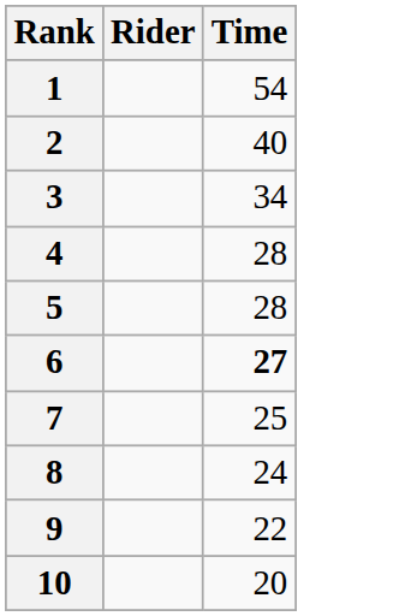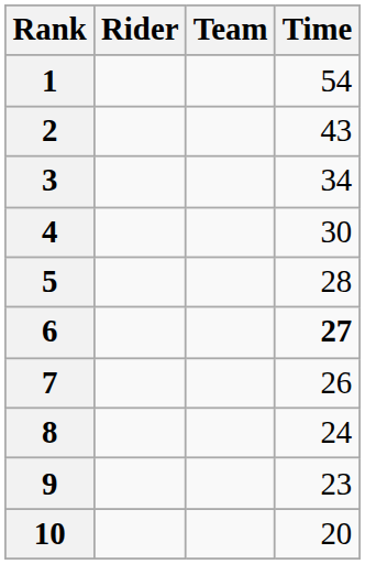+ column: Team
2 | Time: 40 -> 43
4 | Time: 28 -> 30
7 | Time: 25 -> 26
9 | Time: 22 -> 23
